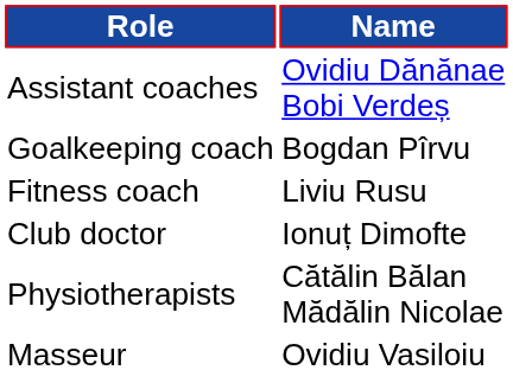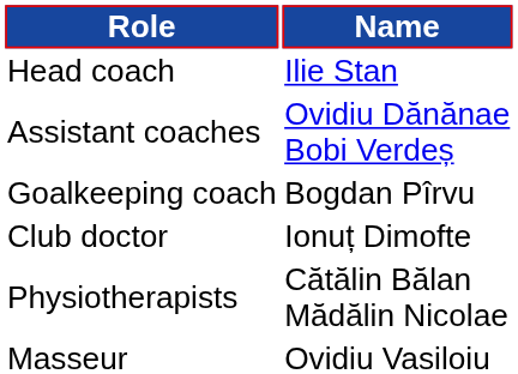+ row: Head coach | Ilie Stan
- row: Fitness coach | Liviu Rusu
